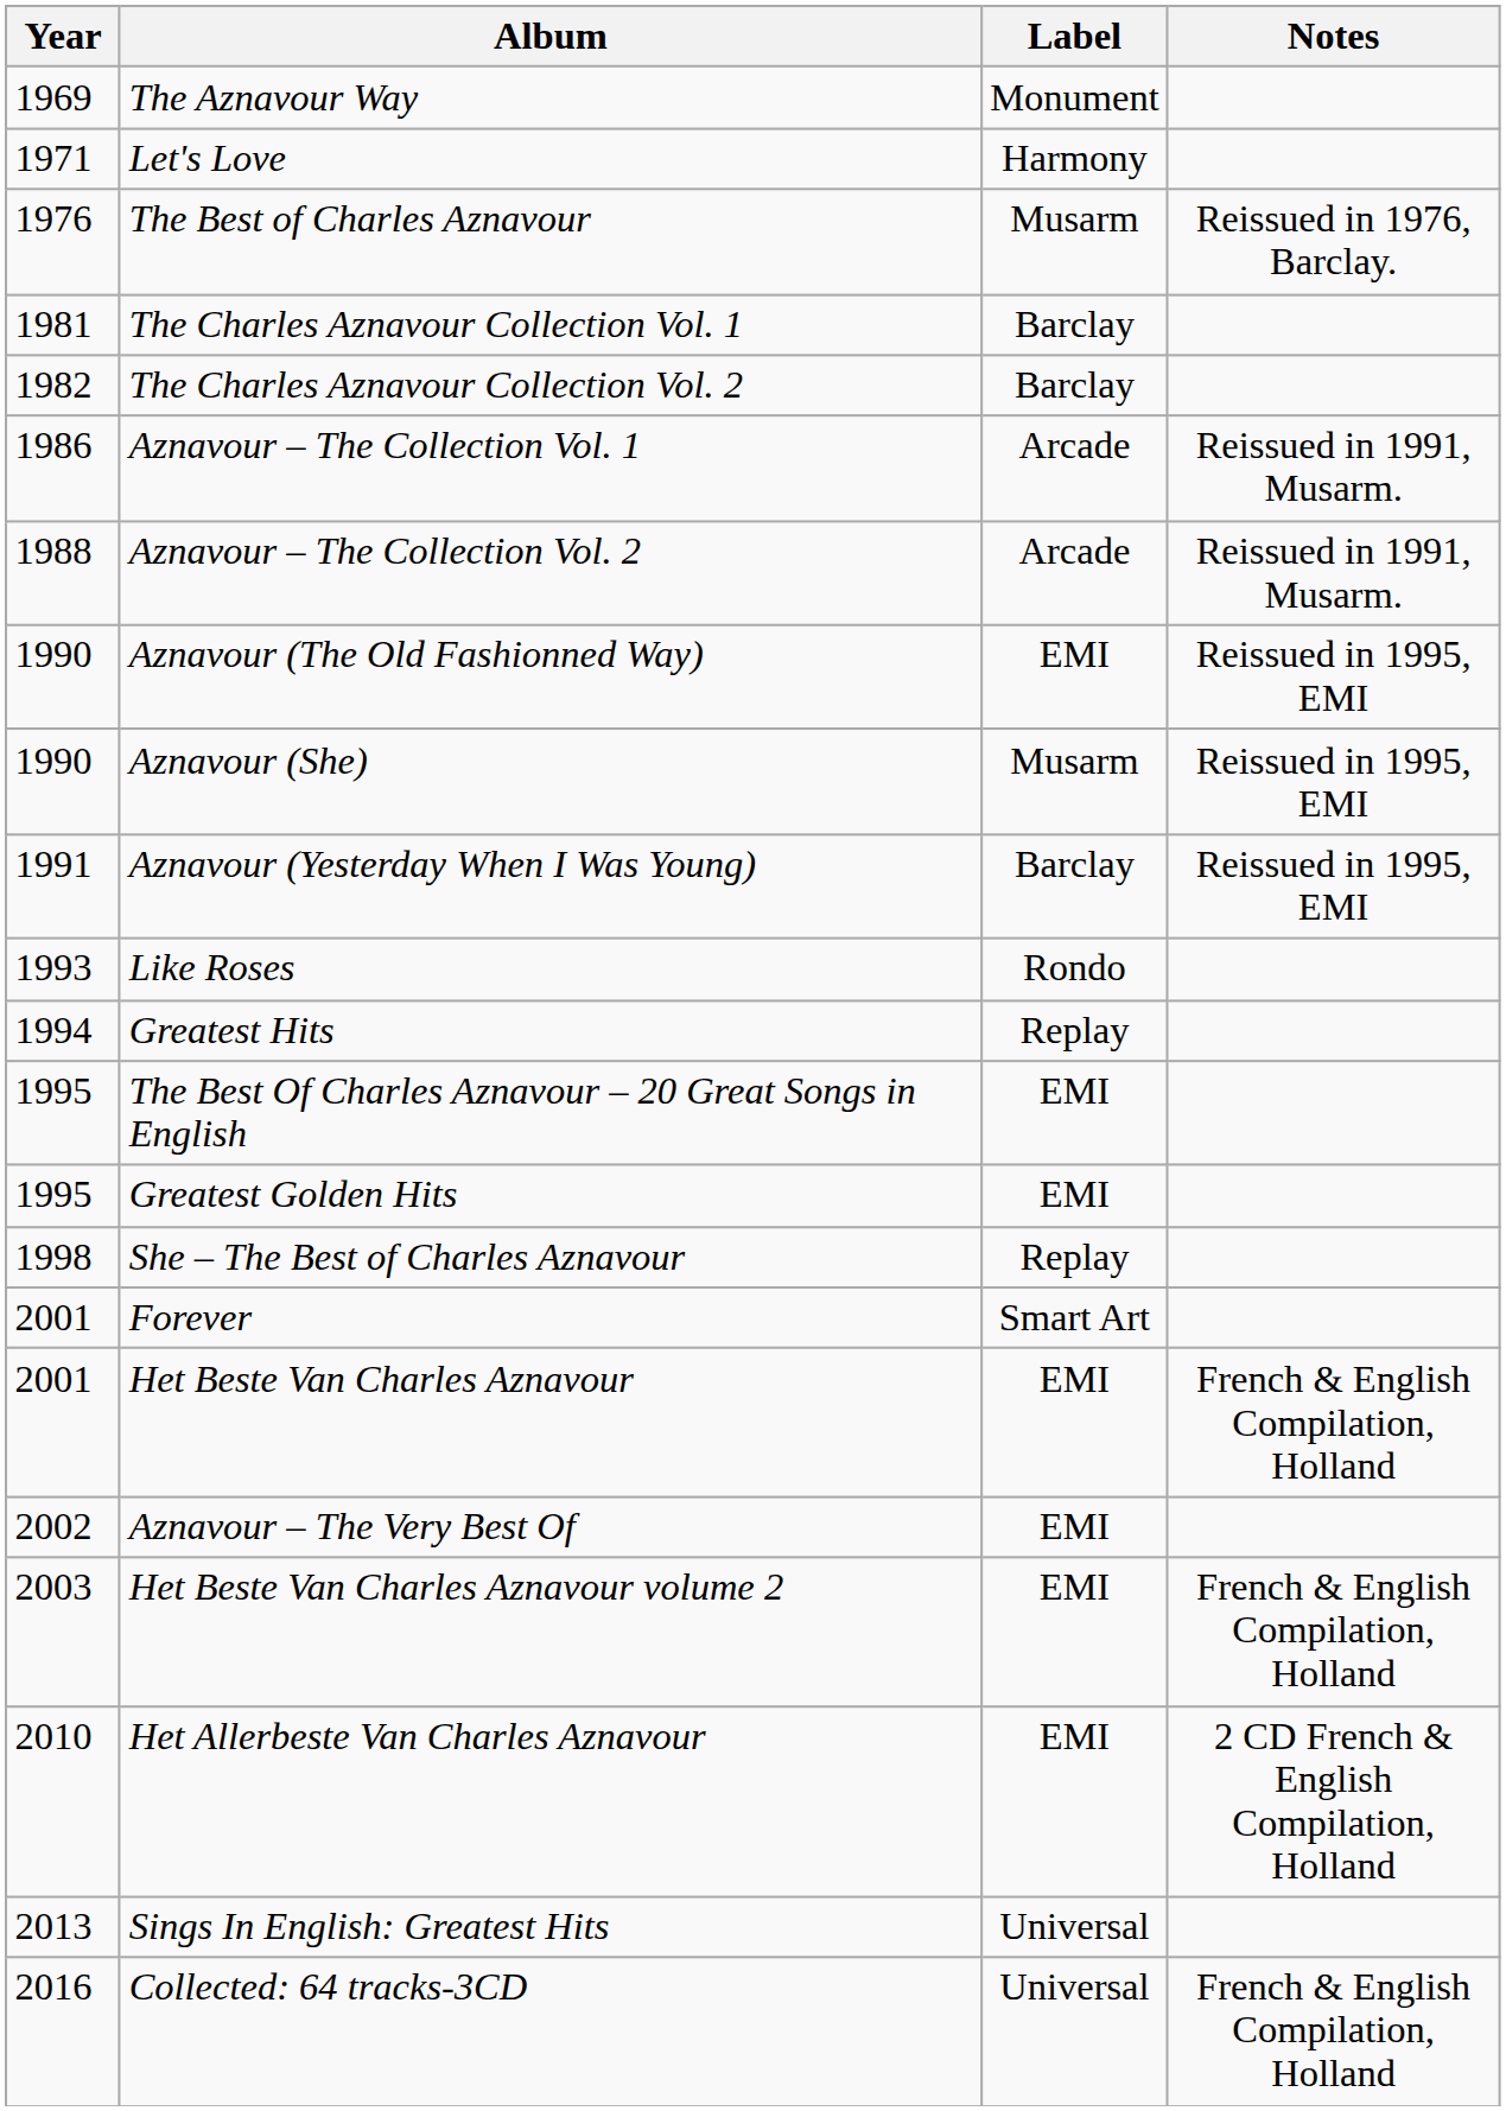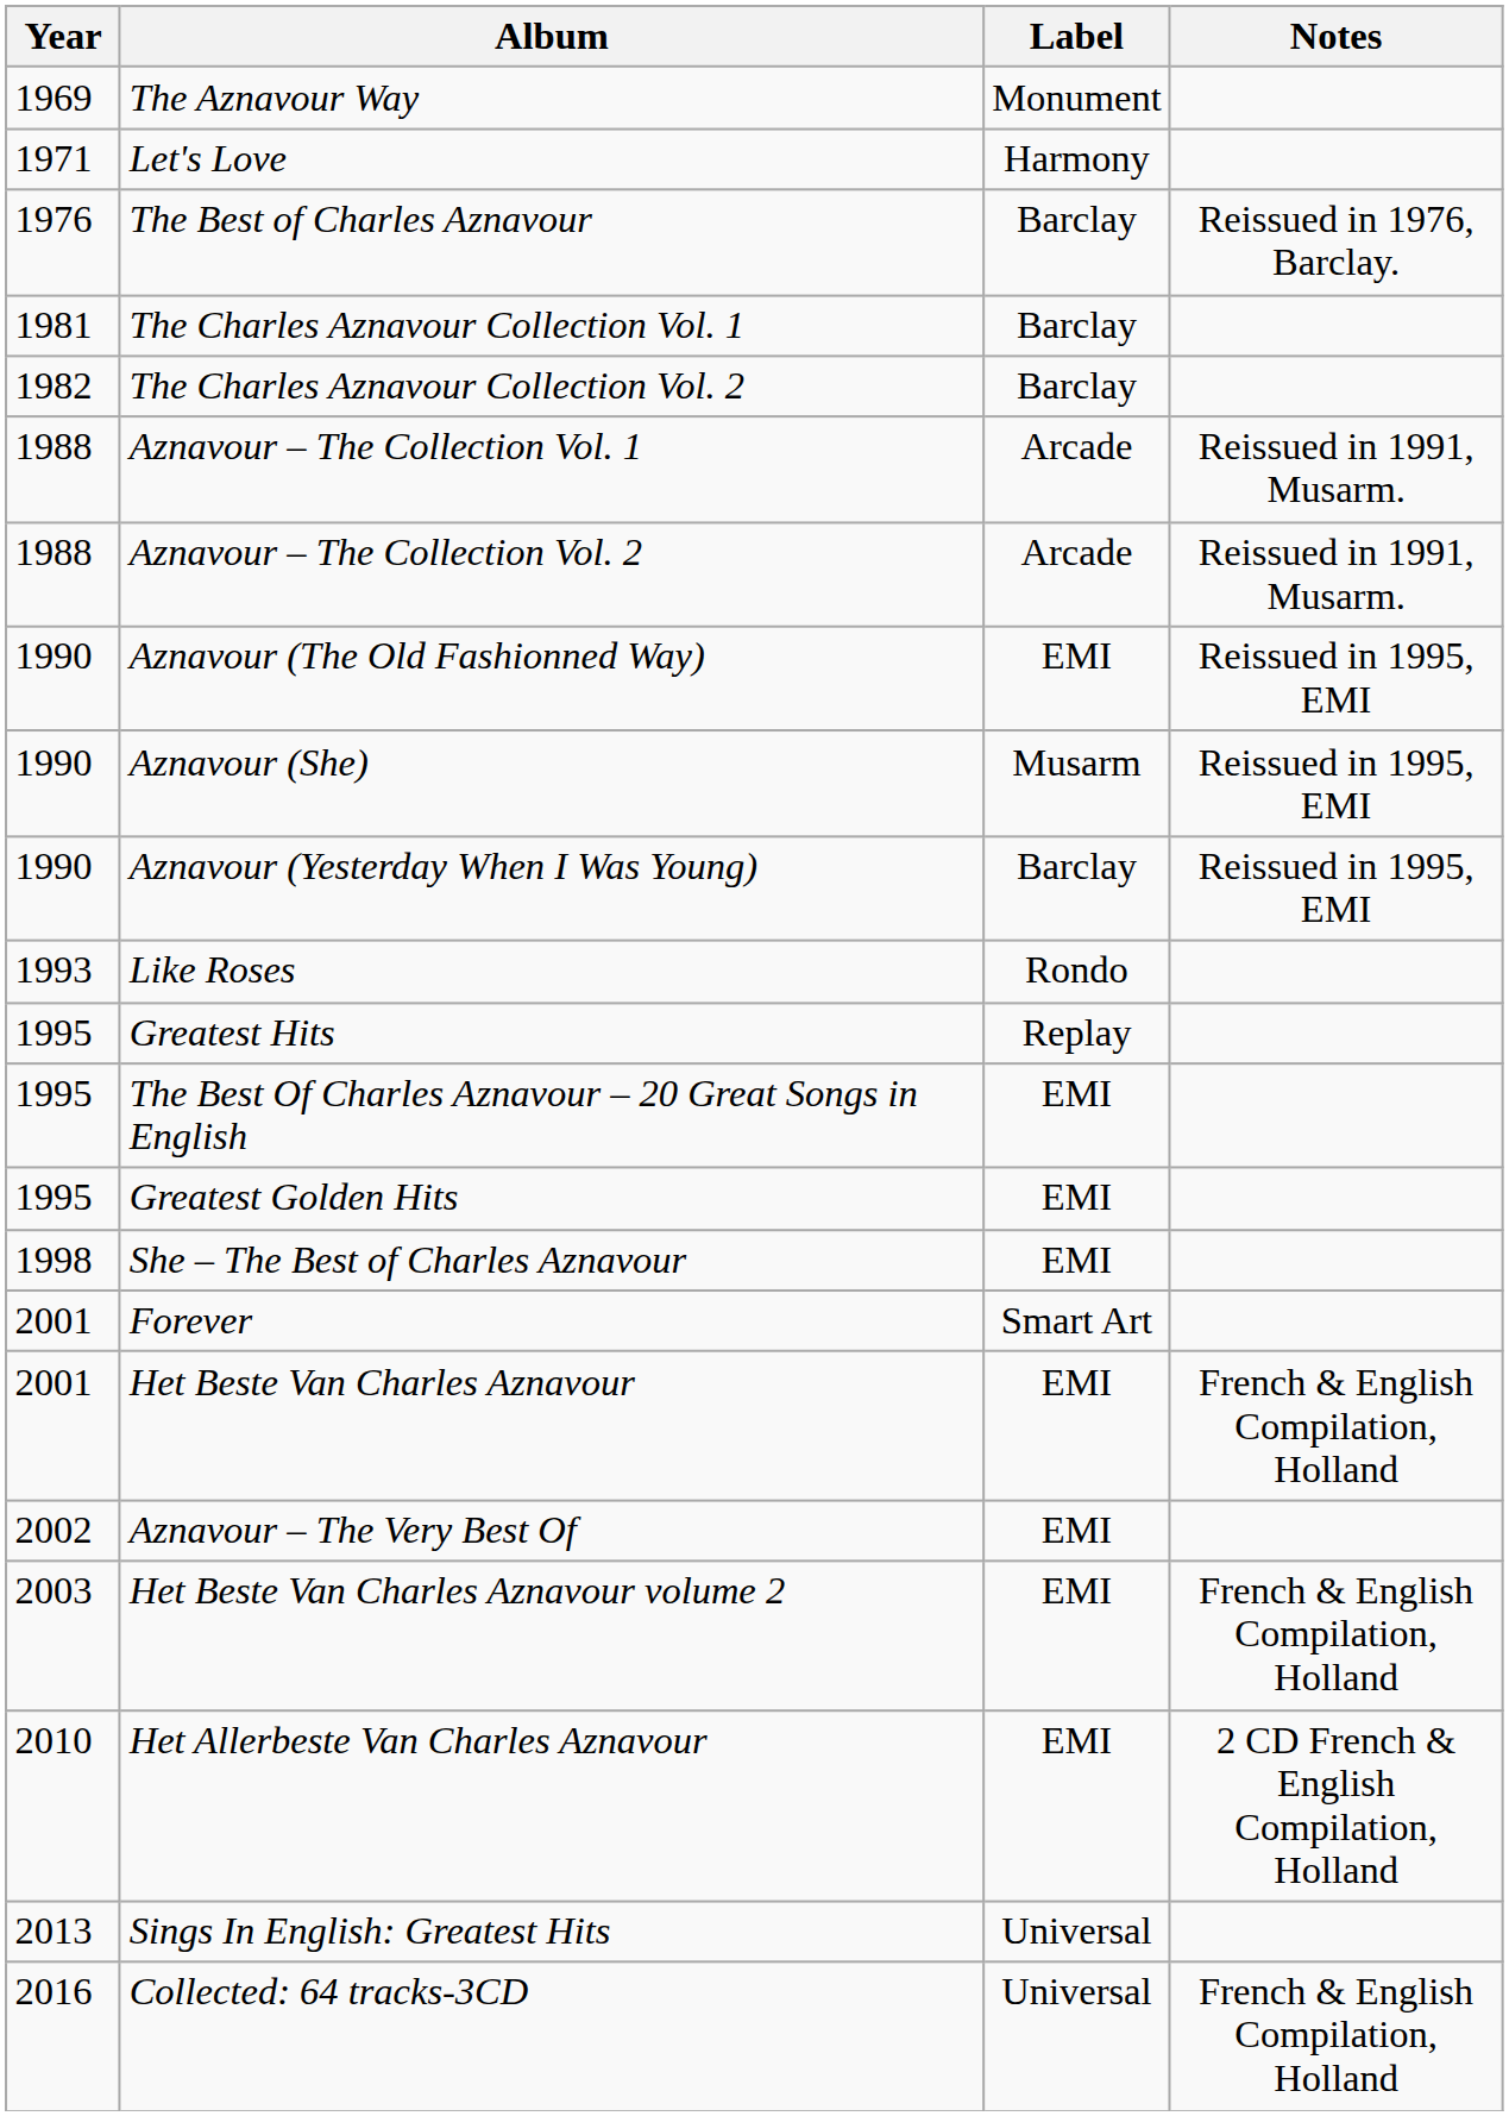The Best of Charles Aznavour | Label: Musarm -> Barclay
Aznavour – The Collection Vol. 1 | Year: 1986 -> 1988
Aznavour (Yesterday When I Was Young) | Year: 1991 -> 1990
Greatest Hits | Year: 1994 -> 1995
She – The Best of Charles Aznavour | Label: Replay -> EMI
